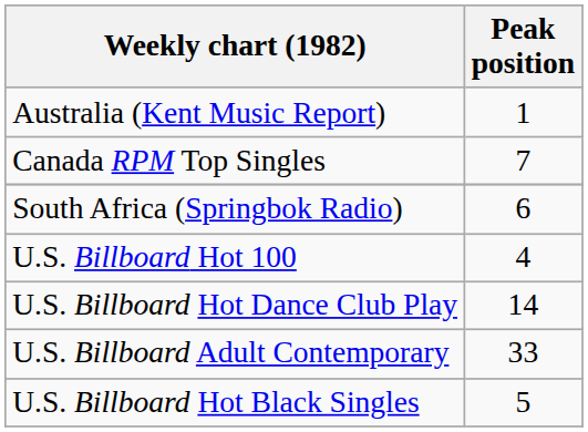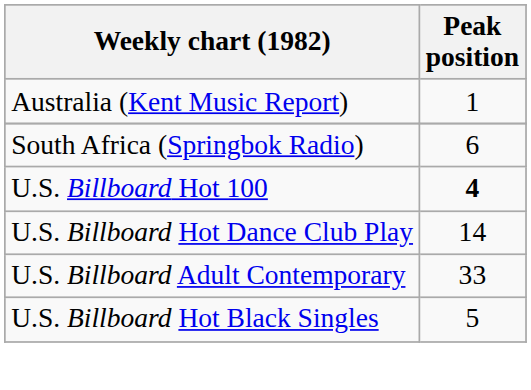- row: Canada RPM Top Singles | 7
U.S. Billboard Hot 100 | Peak position: normal -> bold
